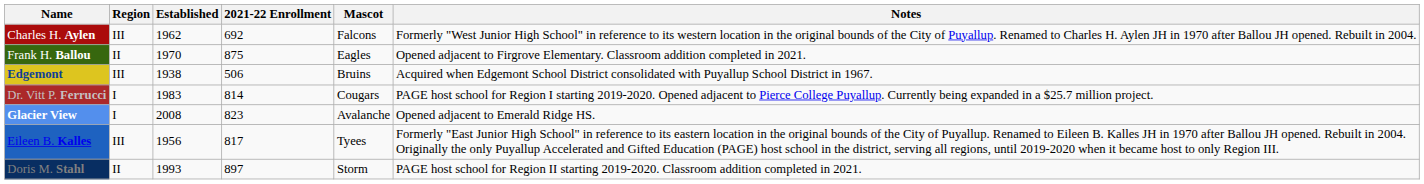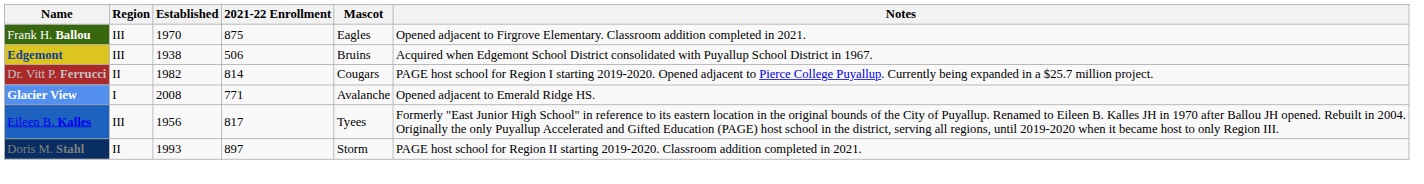- row: Charles H. Aylen | III | 1962 | 692 | Falcons | Formerly "West Junior High School" in reference to its western location in the original bounds of the City of Puyallup. Renamed to Charles H. Aylen JH in 1970 after Ballou JH opened. Rebuilt in 2004.
Frank H. Ballou | Region: II -> III
Dr. Vitt P. Ferrucci | Region: I -> II
Dr. Vitt P. Ferrucci | Established: 1983 -> 1982
Glacier View | 2021-22 Enrollment: 823 -> 771
